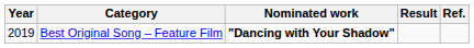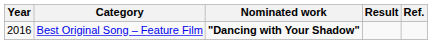Best Original Song – Feature Film | Year: 2019 -> 2016
